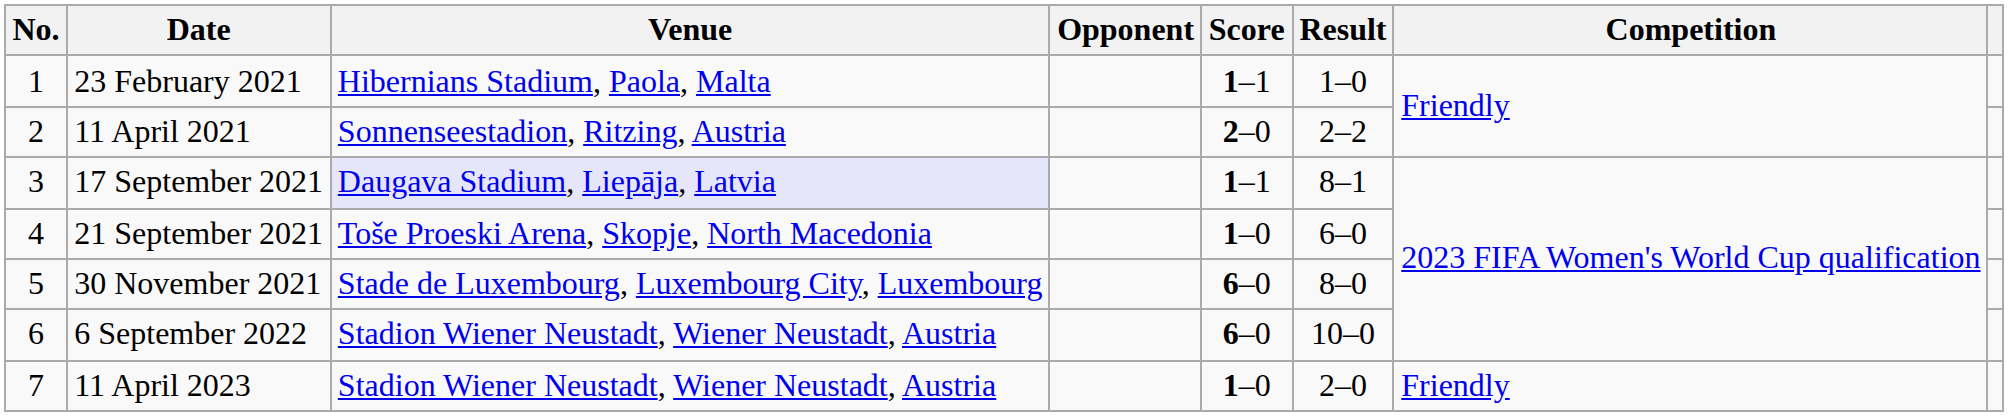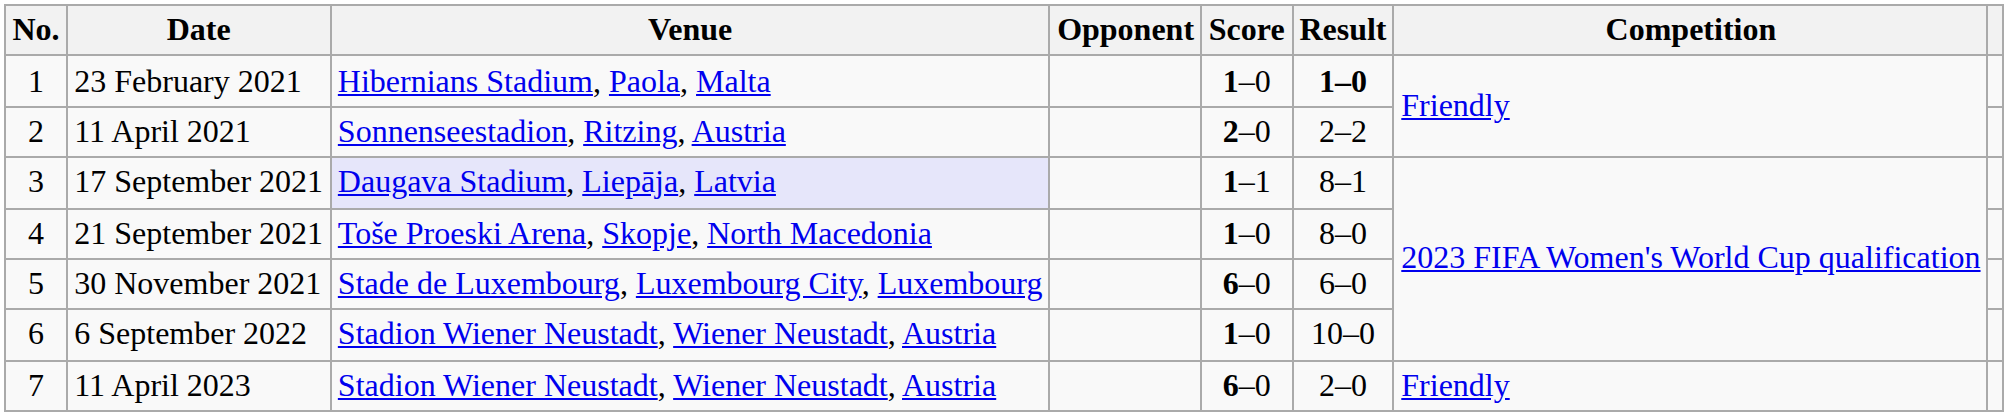23 February 2021 | Score: 1–1 -> 1–0
23 February 2021 | Result: normal -> bold
21 September 2021 | Result: 6–0 -> 8–0
30 November 2021 | Result: 8–0 -> 6–0
6 September 2022 | Score: 6–0 -> 1–0
11 April 2023 | Score: 1–0 -> 6–0
